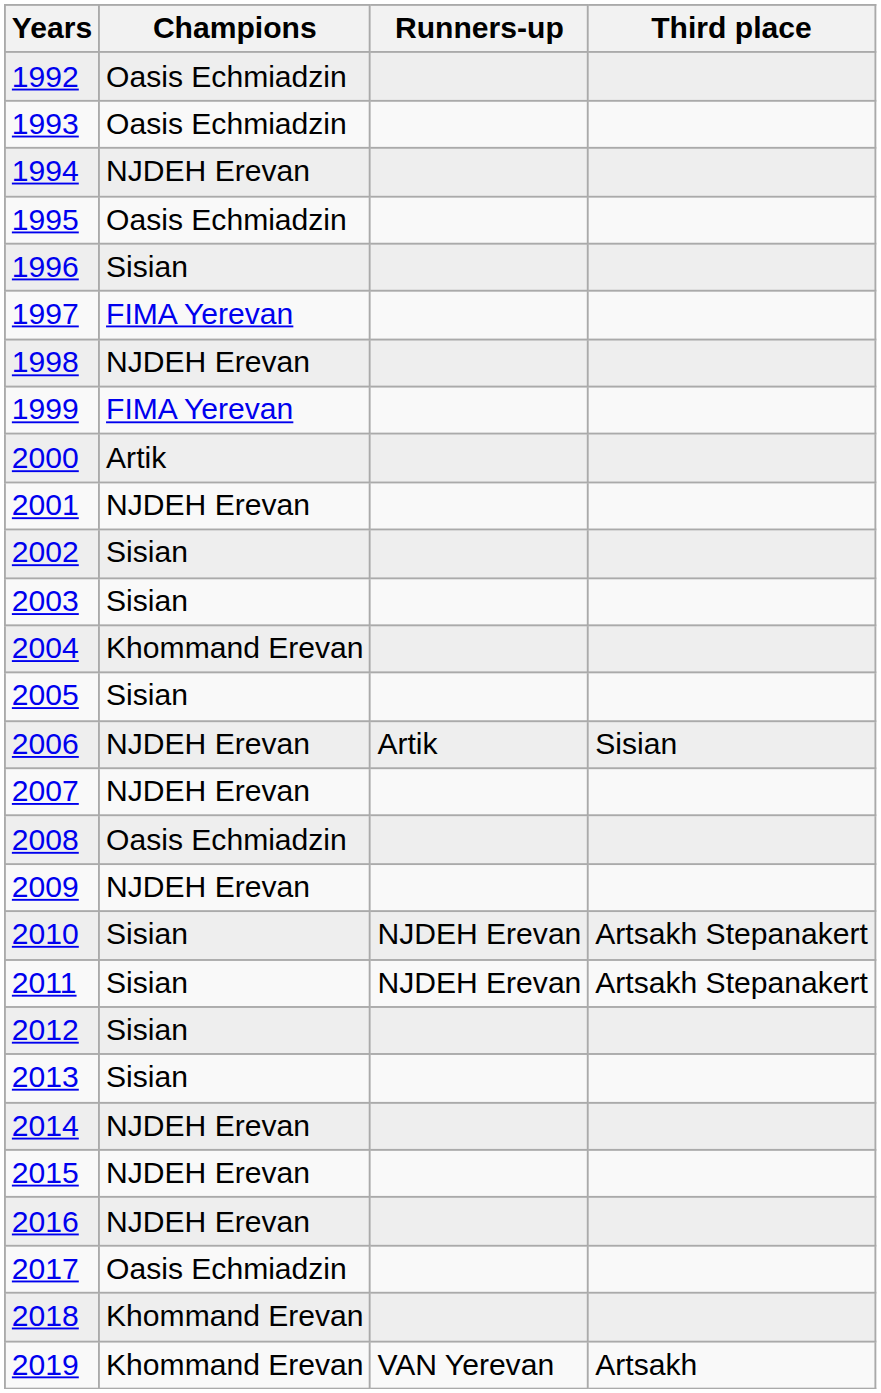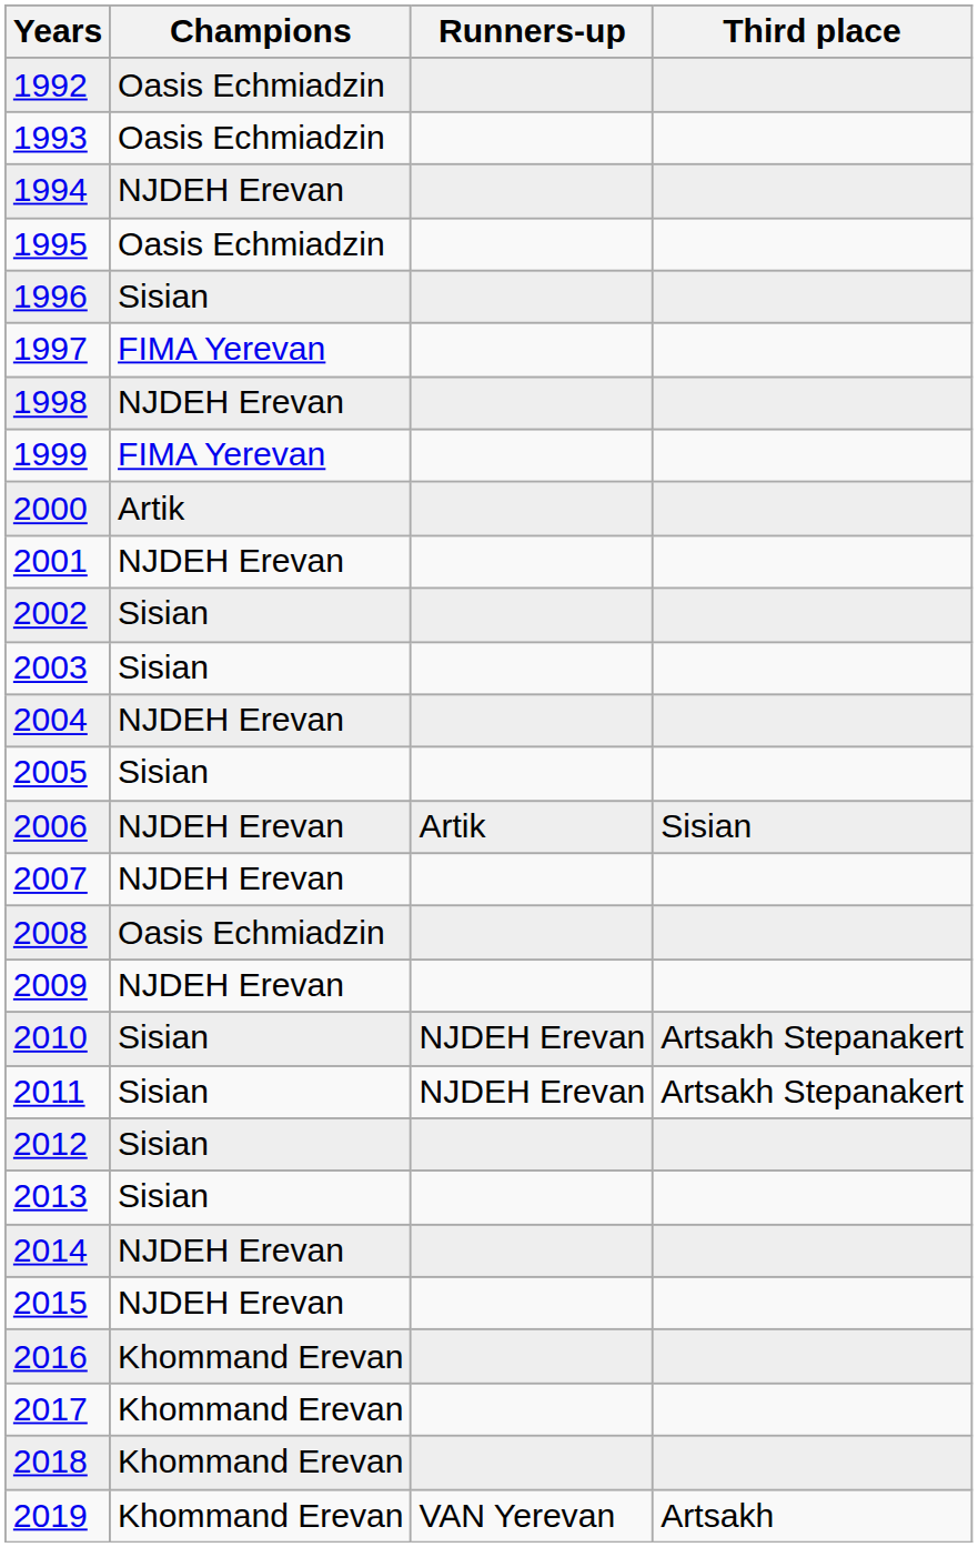2004 | Champions: Khommand Erevan -> NJDEH Erevan
2016 | Champions: NJDEH Erevan -> Khommand Erevan
2017 | Champions: Oasis Echmiadzin -> Khommand Erevan
